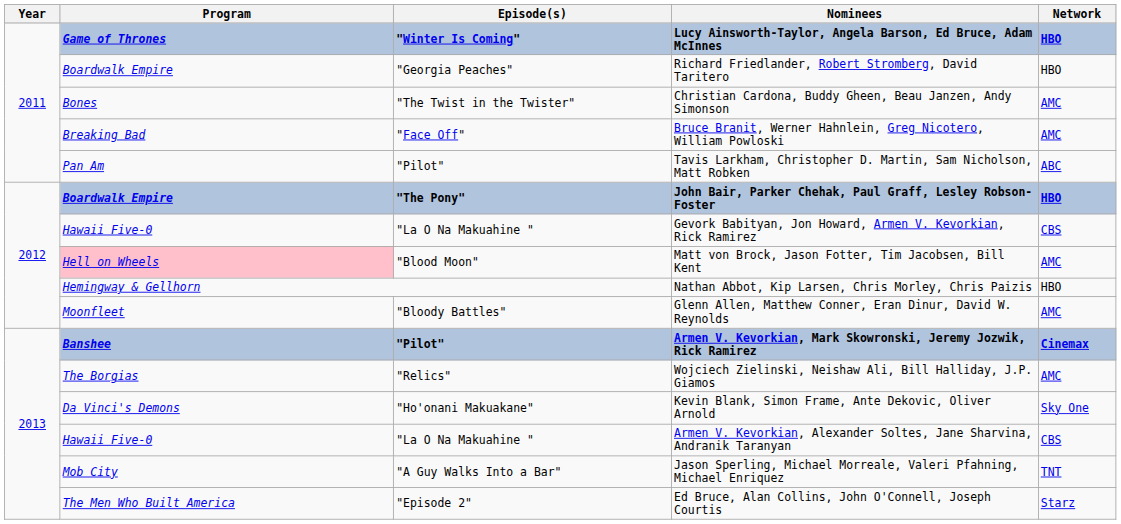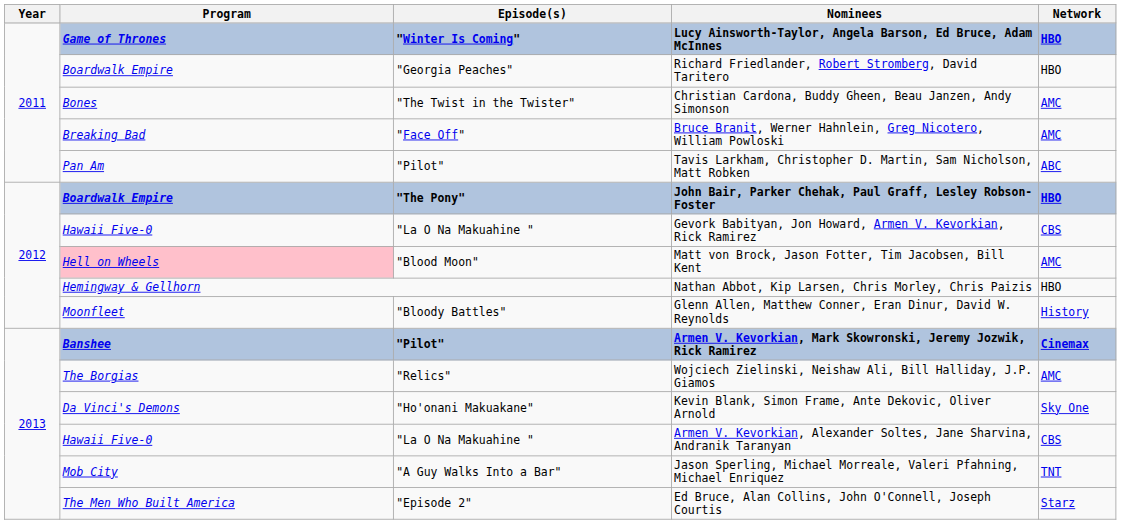Glenn Allen, Matthew Conner, Eran Dinur, David W. Reynolds | Network: AMC -> History
